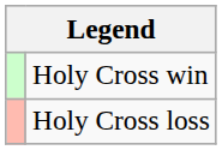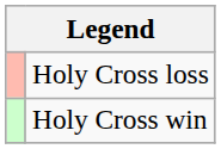rows swapped: Holy Cross win <-> Holy Cross loss
